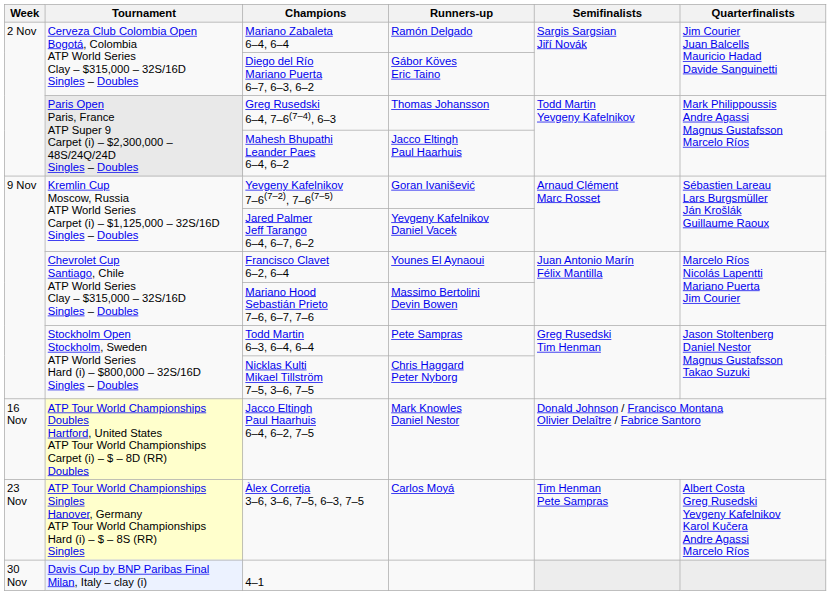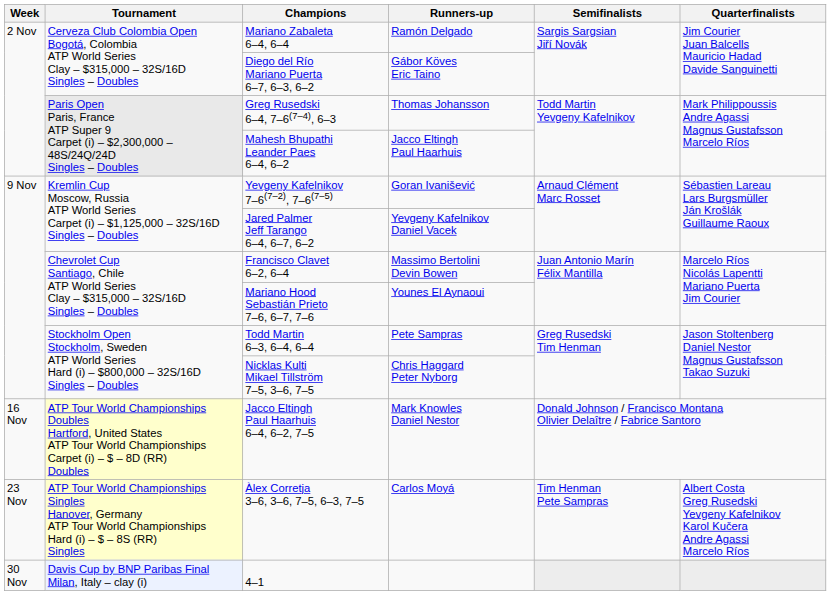Francisco Clavet 6–2, 6–4 | Runners-up: Younes El Aynaoui -> Massimo Bertolini Devin Bowen
Mariano Hood Sebastián Prieto 7–6, 6–7, 7–6 | Runners-up: Massimo Bertolini Devin Bowen -> Younes El Aynaoui
